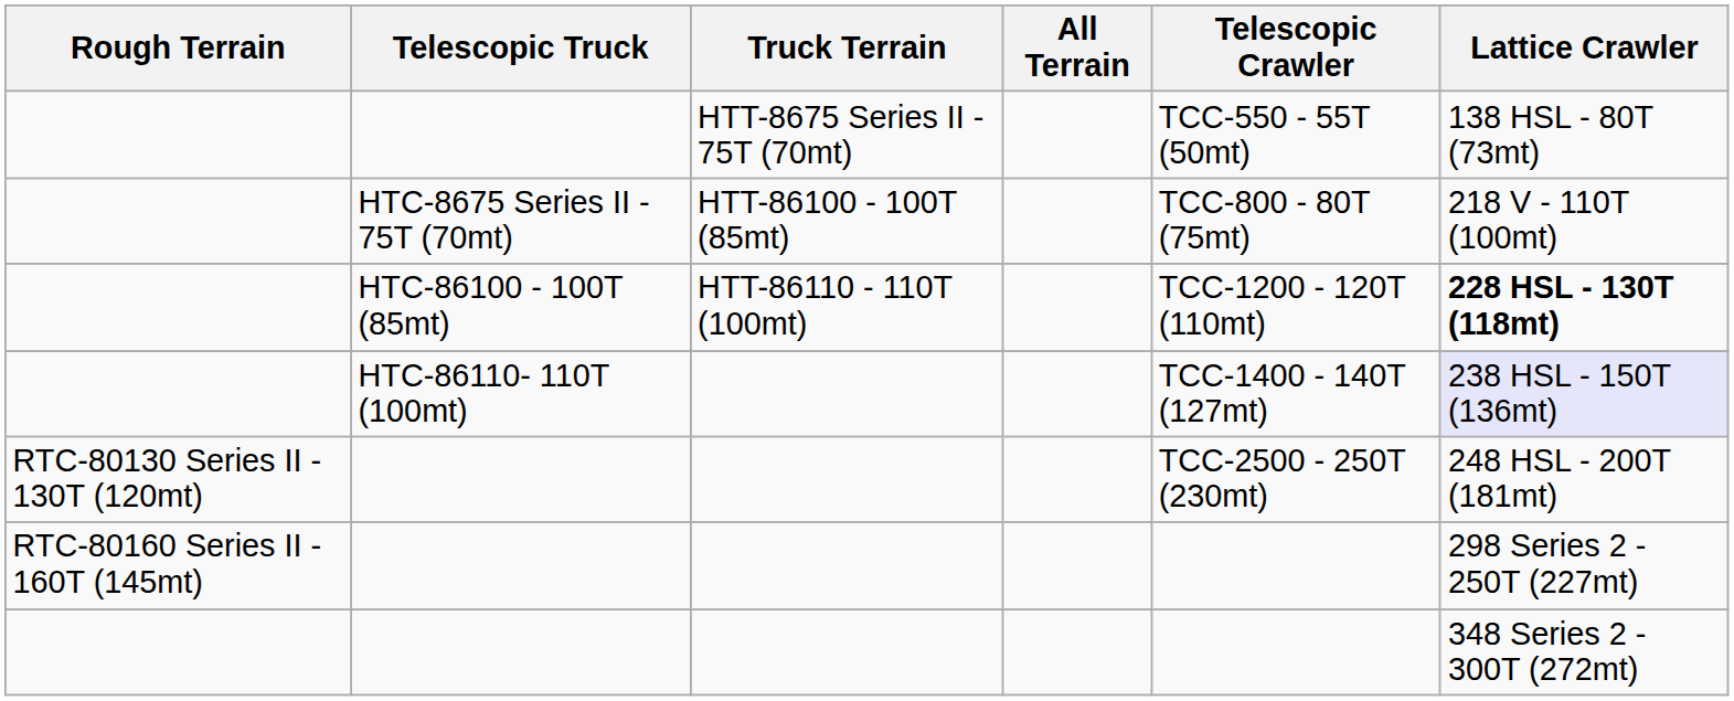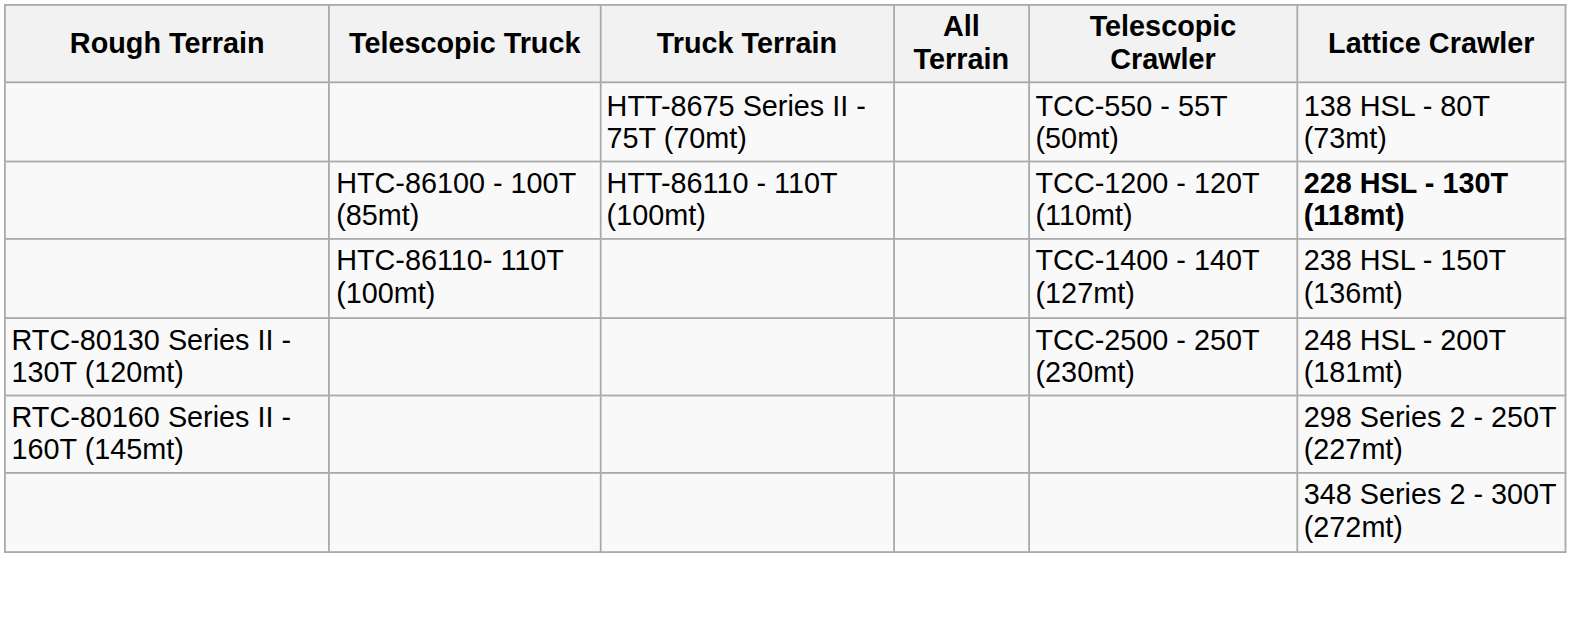- row: HTC-8675 Series II - 75T (70mt) | HTT-86100 - 100T (85mt) | TCC-800 - 80T (75mt) | 218 V - 110T (100mt)
HTC-86110- 110T (100mt) | Lattice Crawler: lavender background -> no background
